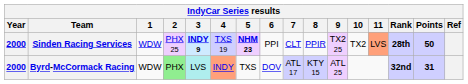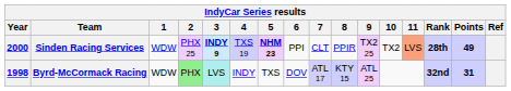Sinden Racing Services | Points: 50 -> 49
Byrd-McCormack Racing | Year: 2000 -> 1998
Byrd-McCormack Racing | 4: lightsalmon background -> no background
